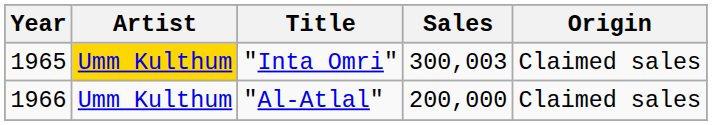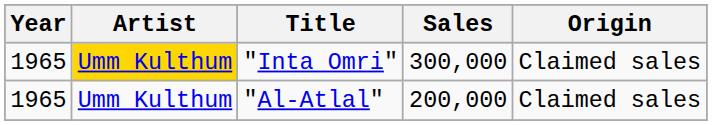"Inta Omri" | Sales: 300,003 -> 300,000
"Al-Atlal" | Year: 1966 -> 1965
